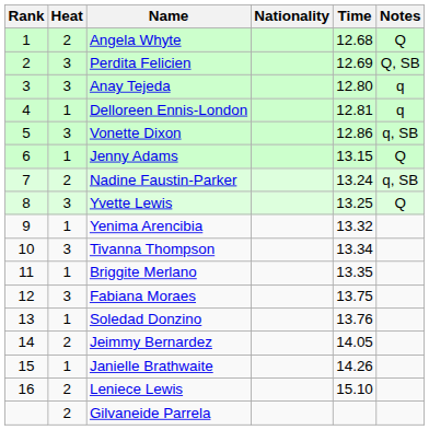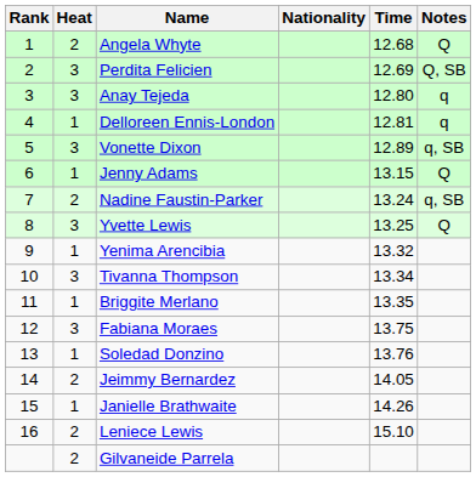Vonette Dixon | Time: 12.86 -> 12.89
